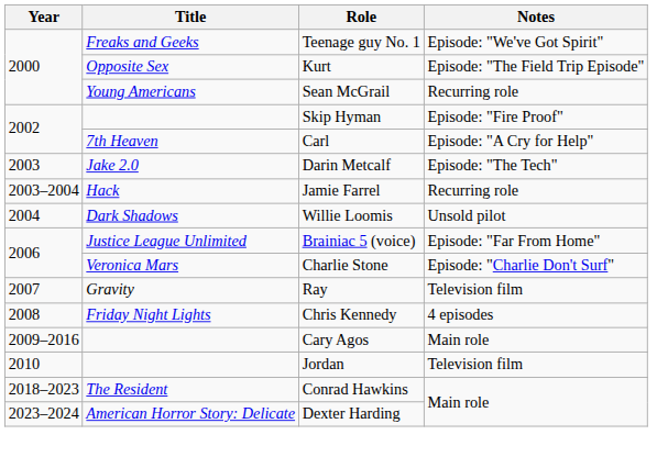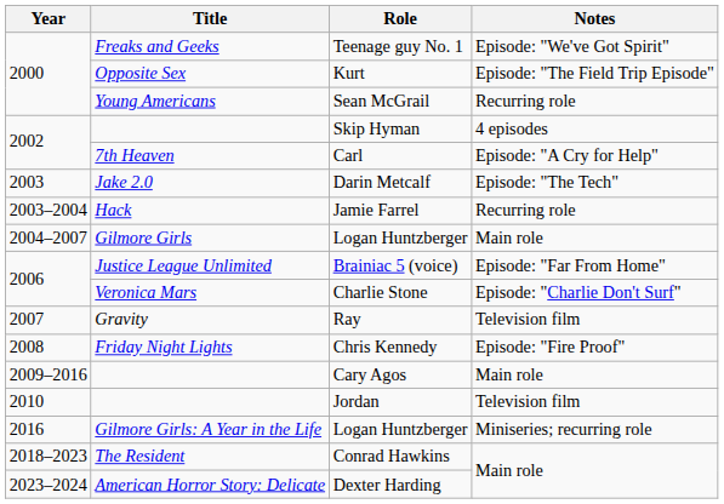Skip Hyman | Notes: Episode: "Fire Proof" -> 4 episodes
- row: 2004 | Dark Shadows | Willie Loomis | Unsold pilot
+ row: 2004–2007 | Gilmore Girls | Logan Huntzberger | Main role
Chris Kennedy | Notes: 4 episodes -> Episode: "Fire Proof"
+ row: 2016 | Gilmore Girls: A Year in the Life | Logan Huntzberger | Miniseries; recurring role
